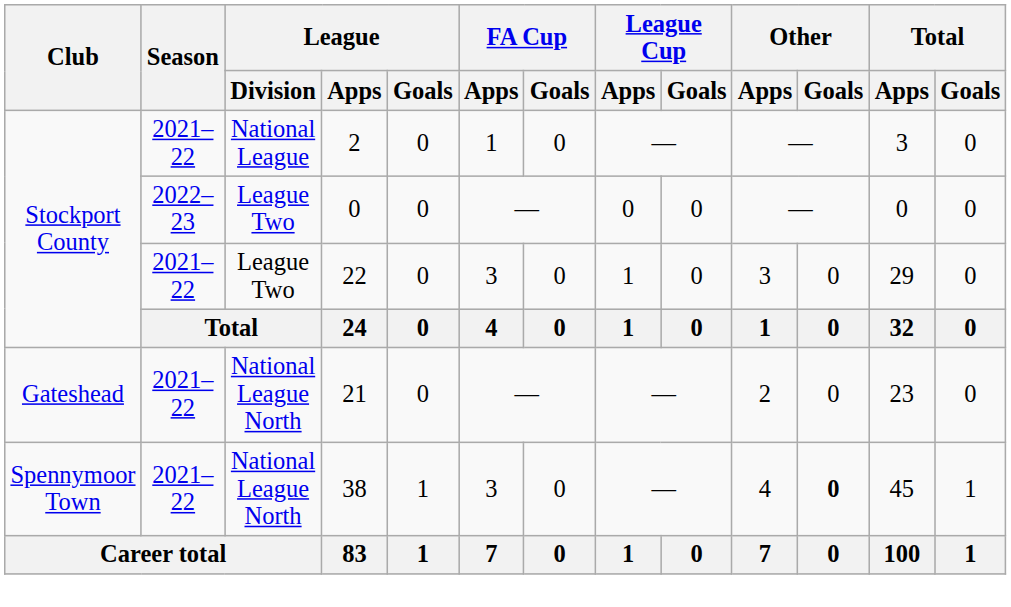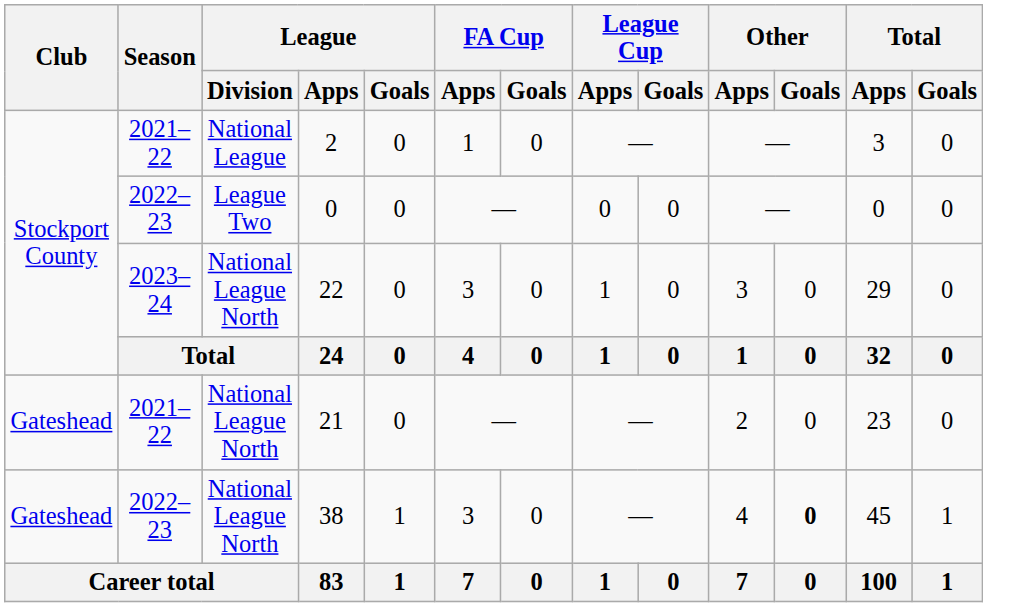22 | Season: 2021–22 -> 2023–24
22 | League / Division: League Two -> National League North
38 | Club: Spennymoor Town -> Gateshead
38 | Season: 2021–22 -> 2022–23
